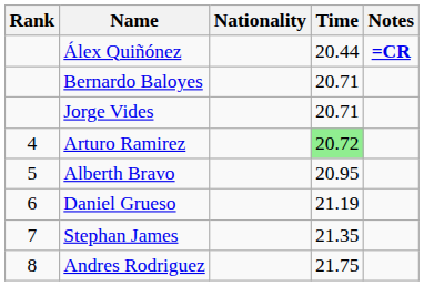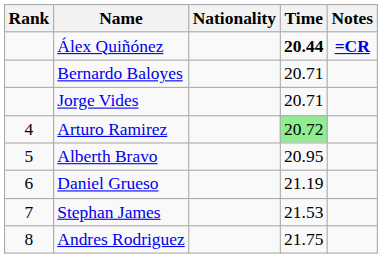Álex Quiñónez | Time: normal -> bold
Stephan James | Time: 21.35 -> 21.53
